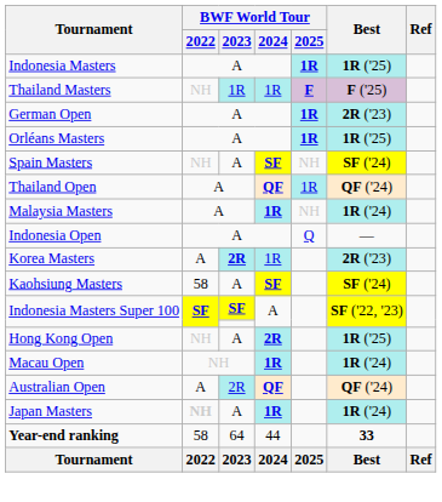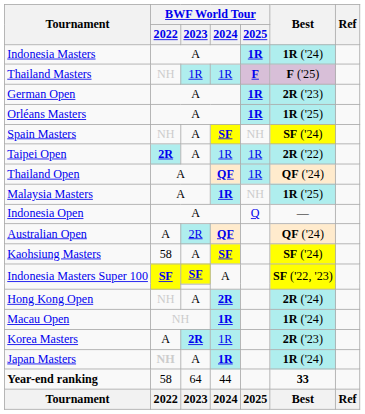Indonesia Masters | Best: 1R ('25) -> 1R ('24)
+ row: Taipei Open | 2R | A | 1R | 1R | 2R ('22)
Malaysia Masters | Best: 1R ('24) -> 1R ('25)
rows swapped: Australian Open <-> Korea Masters
Hong Kong Open | Best: 1R ('25) -> 2R ('24)
